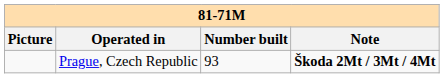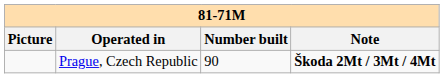Prague, Czech Republic | Number built: 93 -> 90
